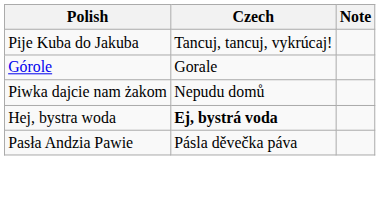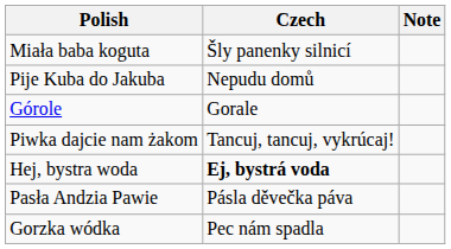+ row: Miała baba koguta | Šly panenky silnicí
Pije Kuba do Jakuba | Czech: Tancuj, tancuj, vykrúcaj! -> Nepudu domů
Piwka dajcie nam żakom | Czech: Nepudu domů -> Tancuj, tancuj, vykrúcaj!
+ row: Gorzka wódka | Pec nám spadla
